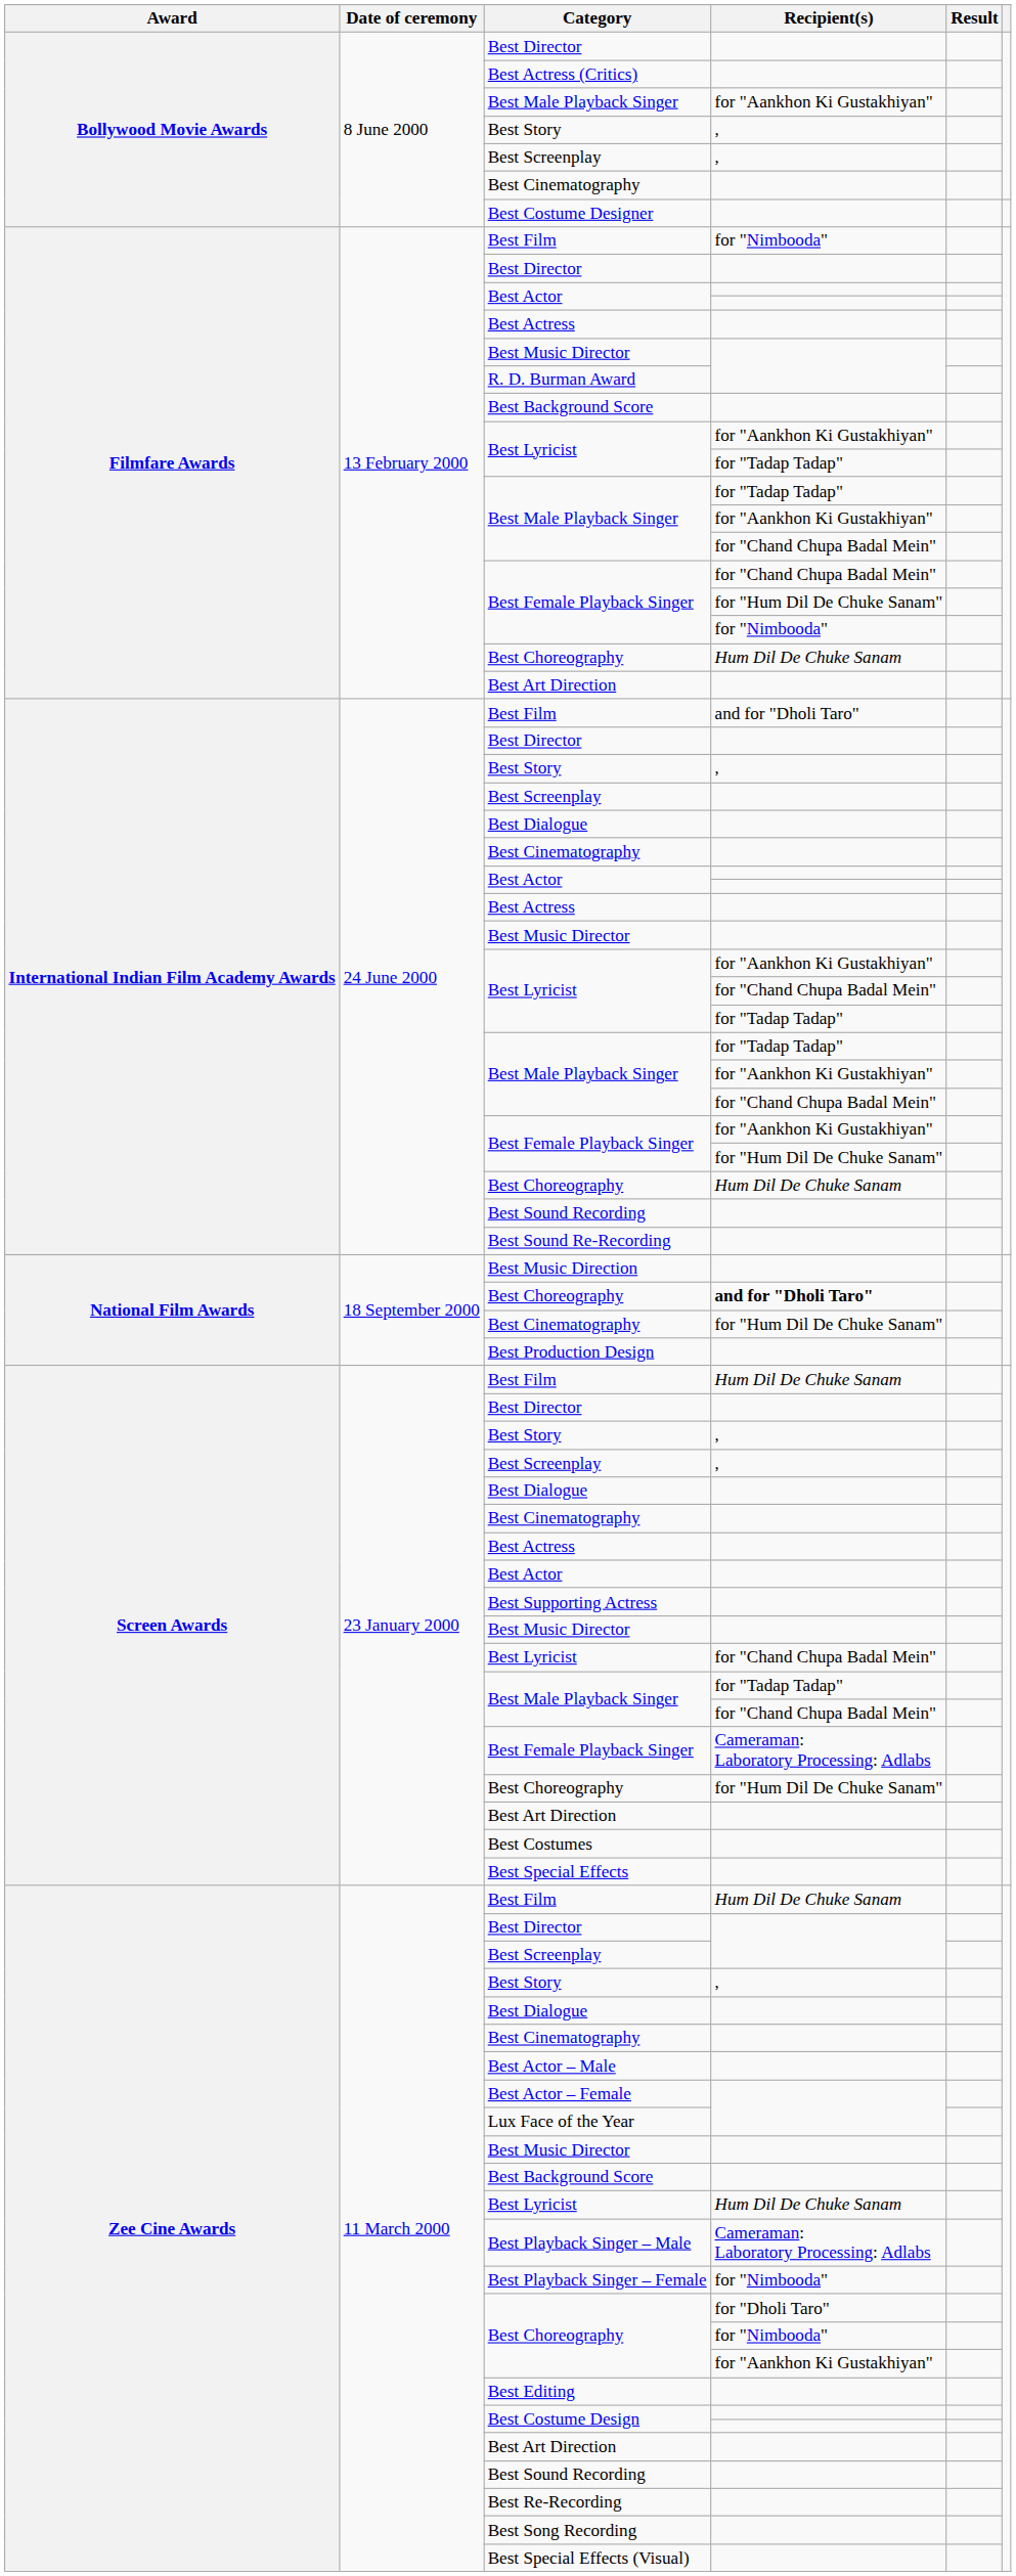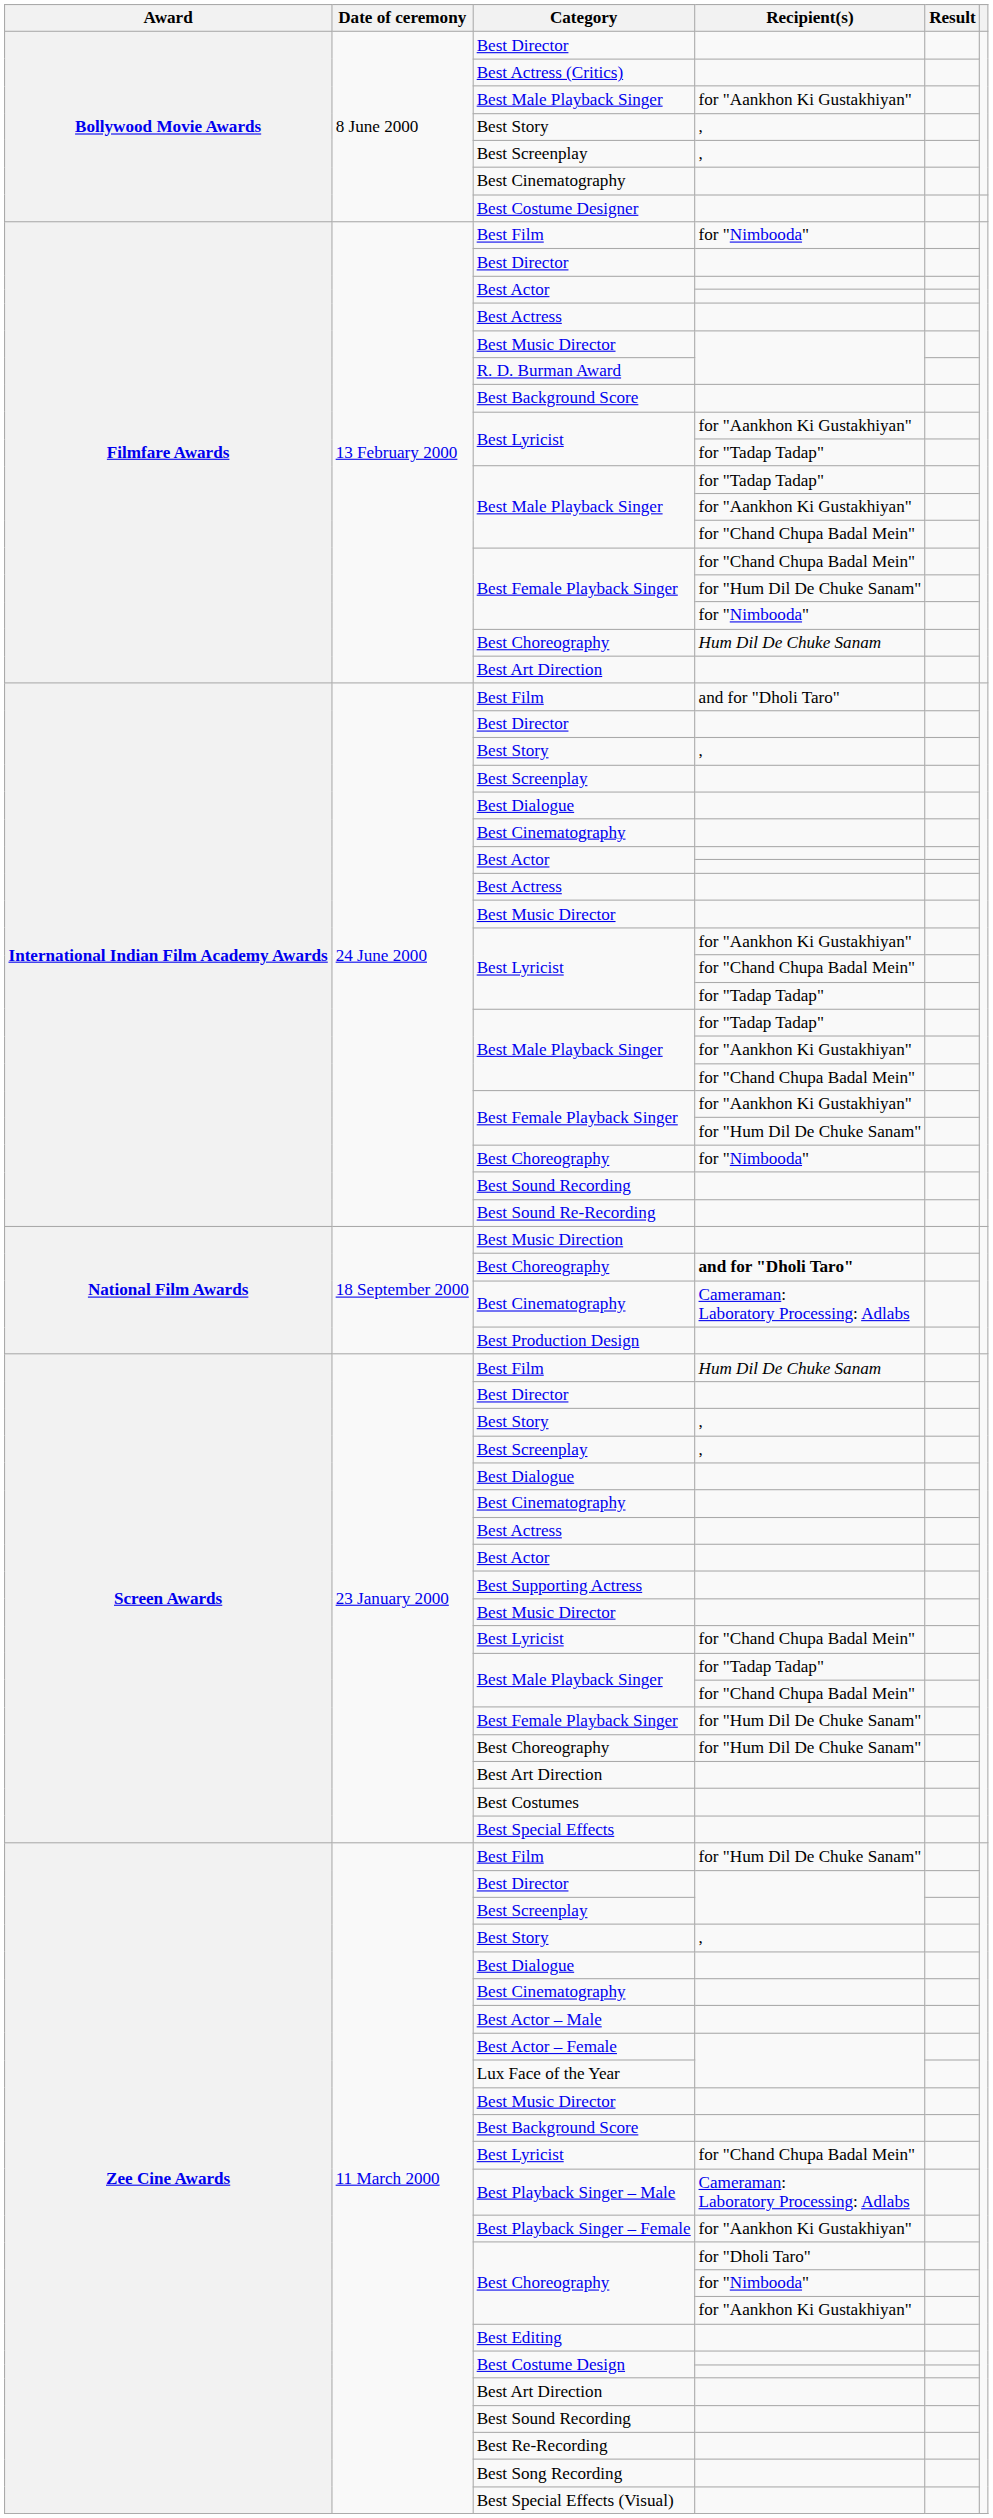International Indian Film Academy Awards / Best Choreography | Recipient(s): Hum Dil De Chuke Sanam -> for "Nimbooda"
National Film Awards / Best Cinematography | Recipient(s): for "Hum Dil De Chuke Sanam" -> Cameraman: Laboratory Processing: Adlabs
Screen Awards / Best Female Playback Singer | Recipient(s): Cameraman: Laboratory Processing: Adlabs -> for "Hum Dil De Chuke Sanam"
Zee Cine Awards / Best Film | Recipient(s): Hum Dil De Chuke Sanam -> for "Hum Dil De Chuke Sanam"
Zee Cine Awards / Best Lyricist | Recipient(s): Hum Dil De Chuke Sanam -> for "Chand Chupa Badal Mein"
Best Playback Singer – Female | Recipient(s): for "Nimbooda" -> for "Aankhon Ki Gustakhiyan"
